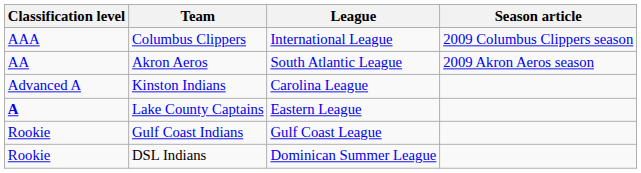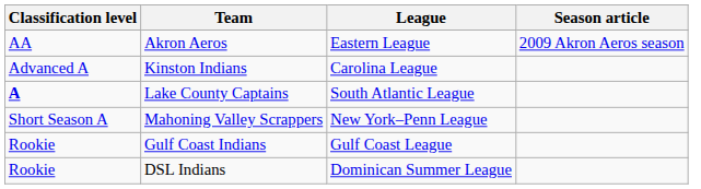- row: AAA | Columbus Clippers | International League | 2009 Columbus Clippers season
Akron Aeros | League: South Atlantic League -> Eastern League
Lake County Captains | League: Eastern League -> South Atlantic League
+ row: Short Season A | Mahoning Valley Scrappers | New York–Penn League
